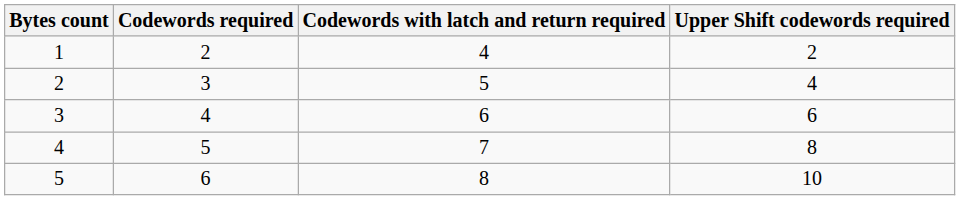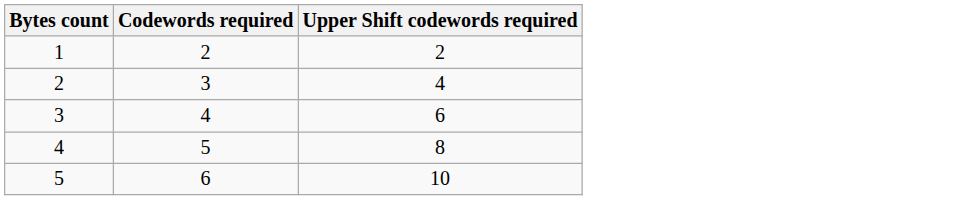- column: Codewords with latch and return required | 4 | 5 | 6 | 7 | 8
